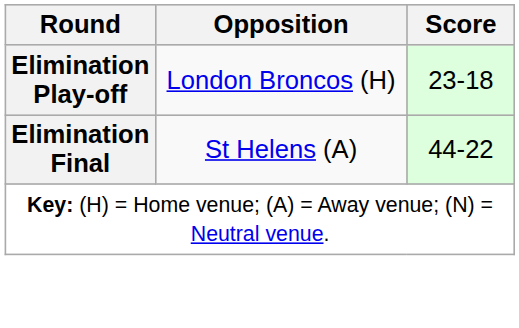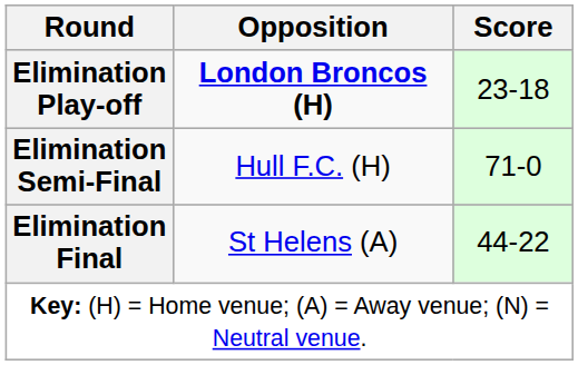Elimination Play-off | Opposition: normal -> bold
+ row: Elimination Semi-Final | Hull F.C. (H) | 71-0
